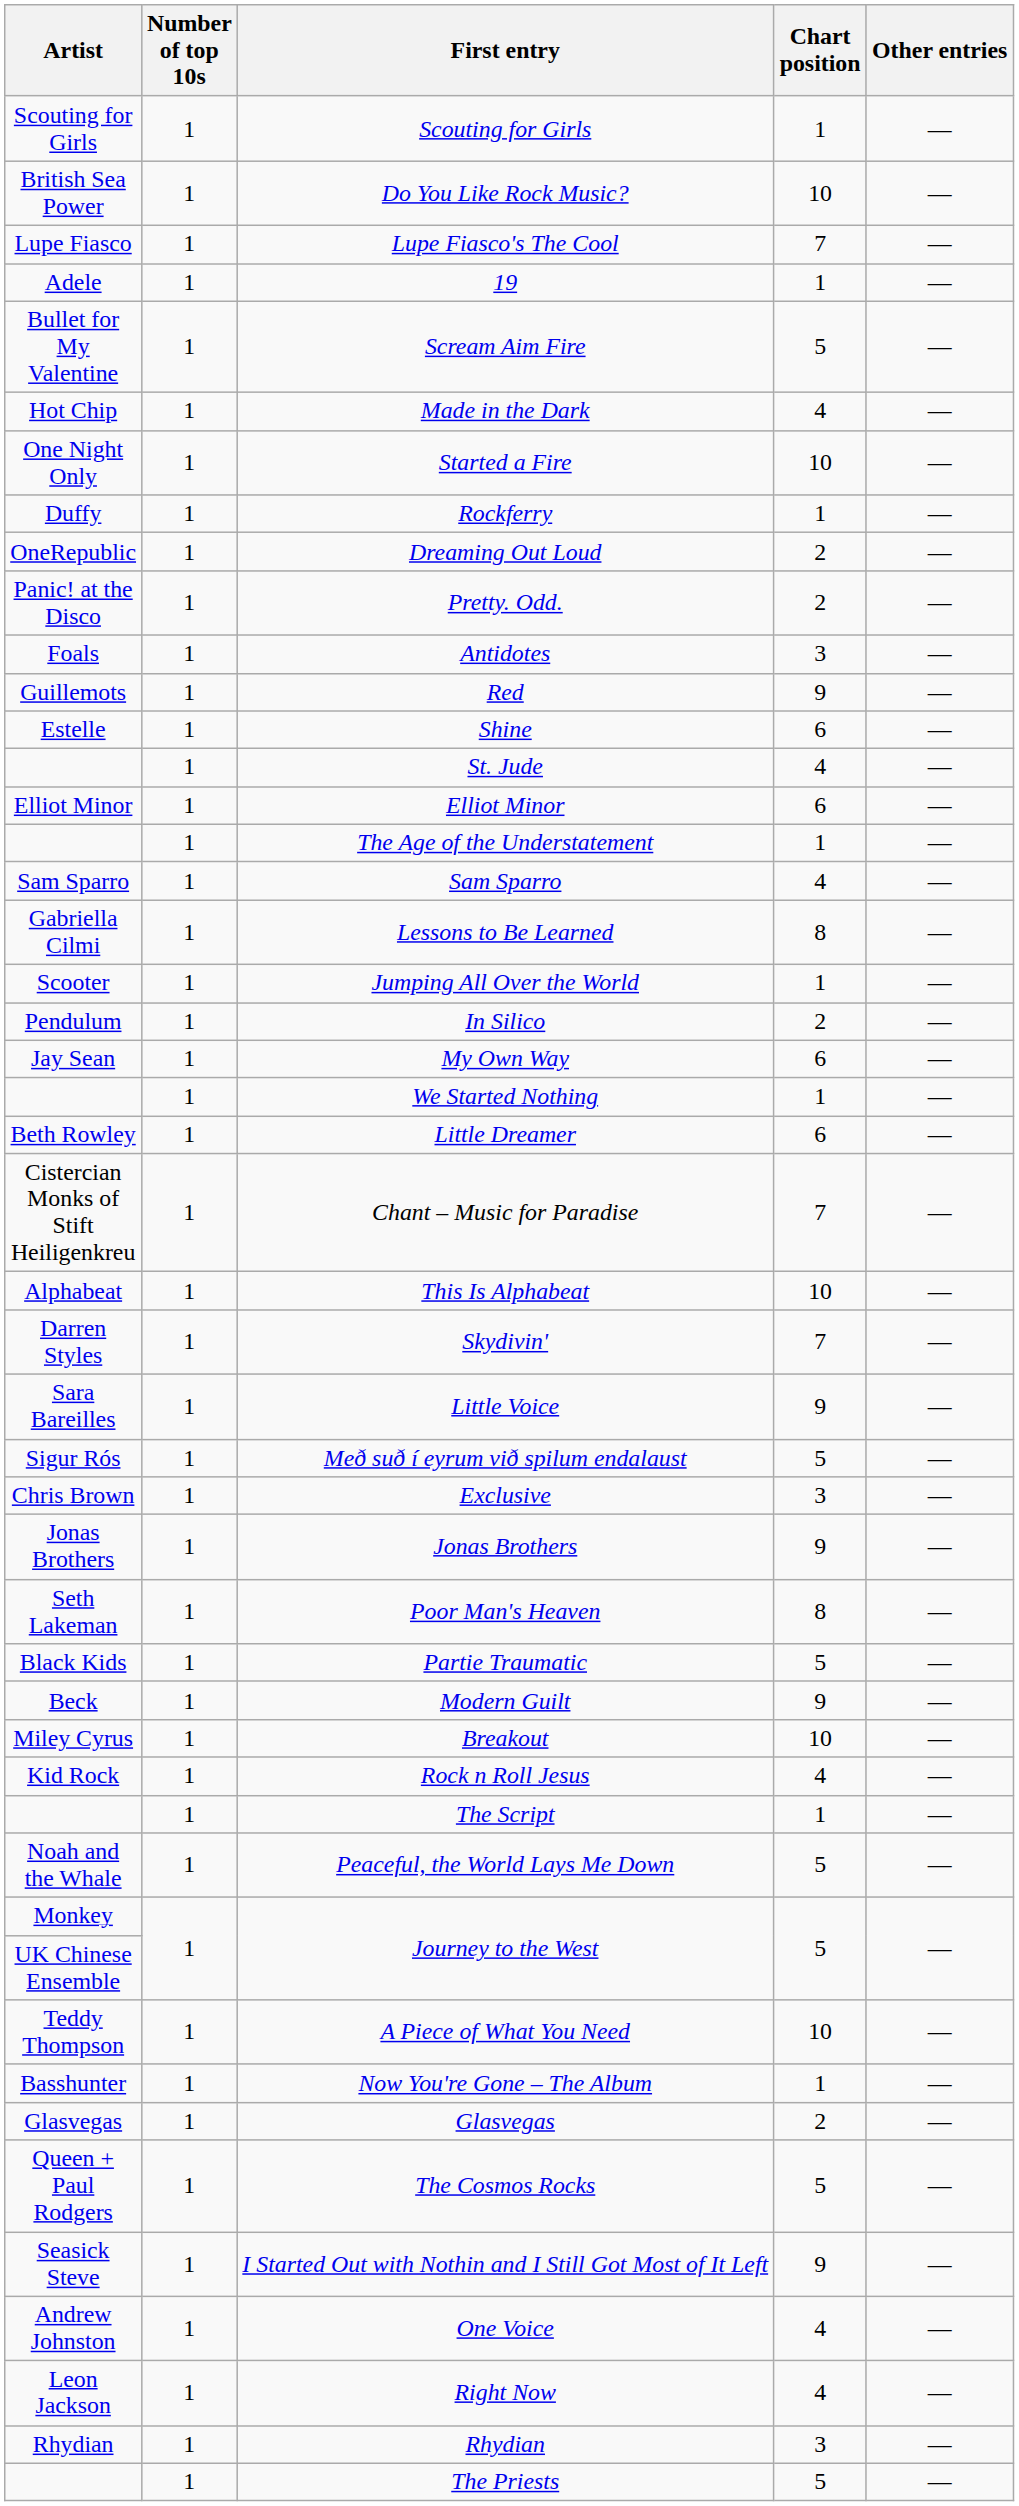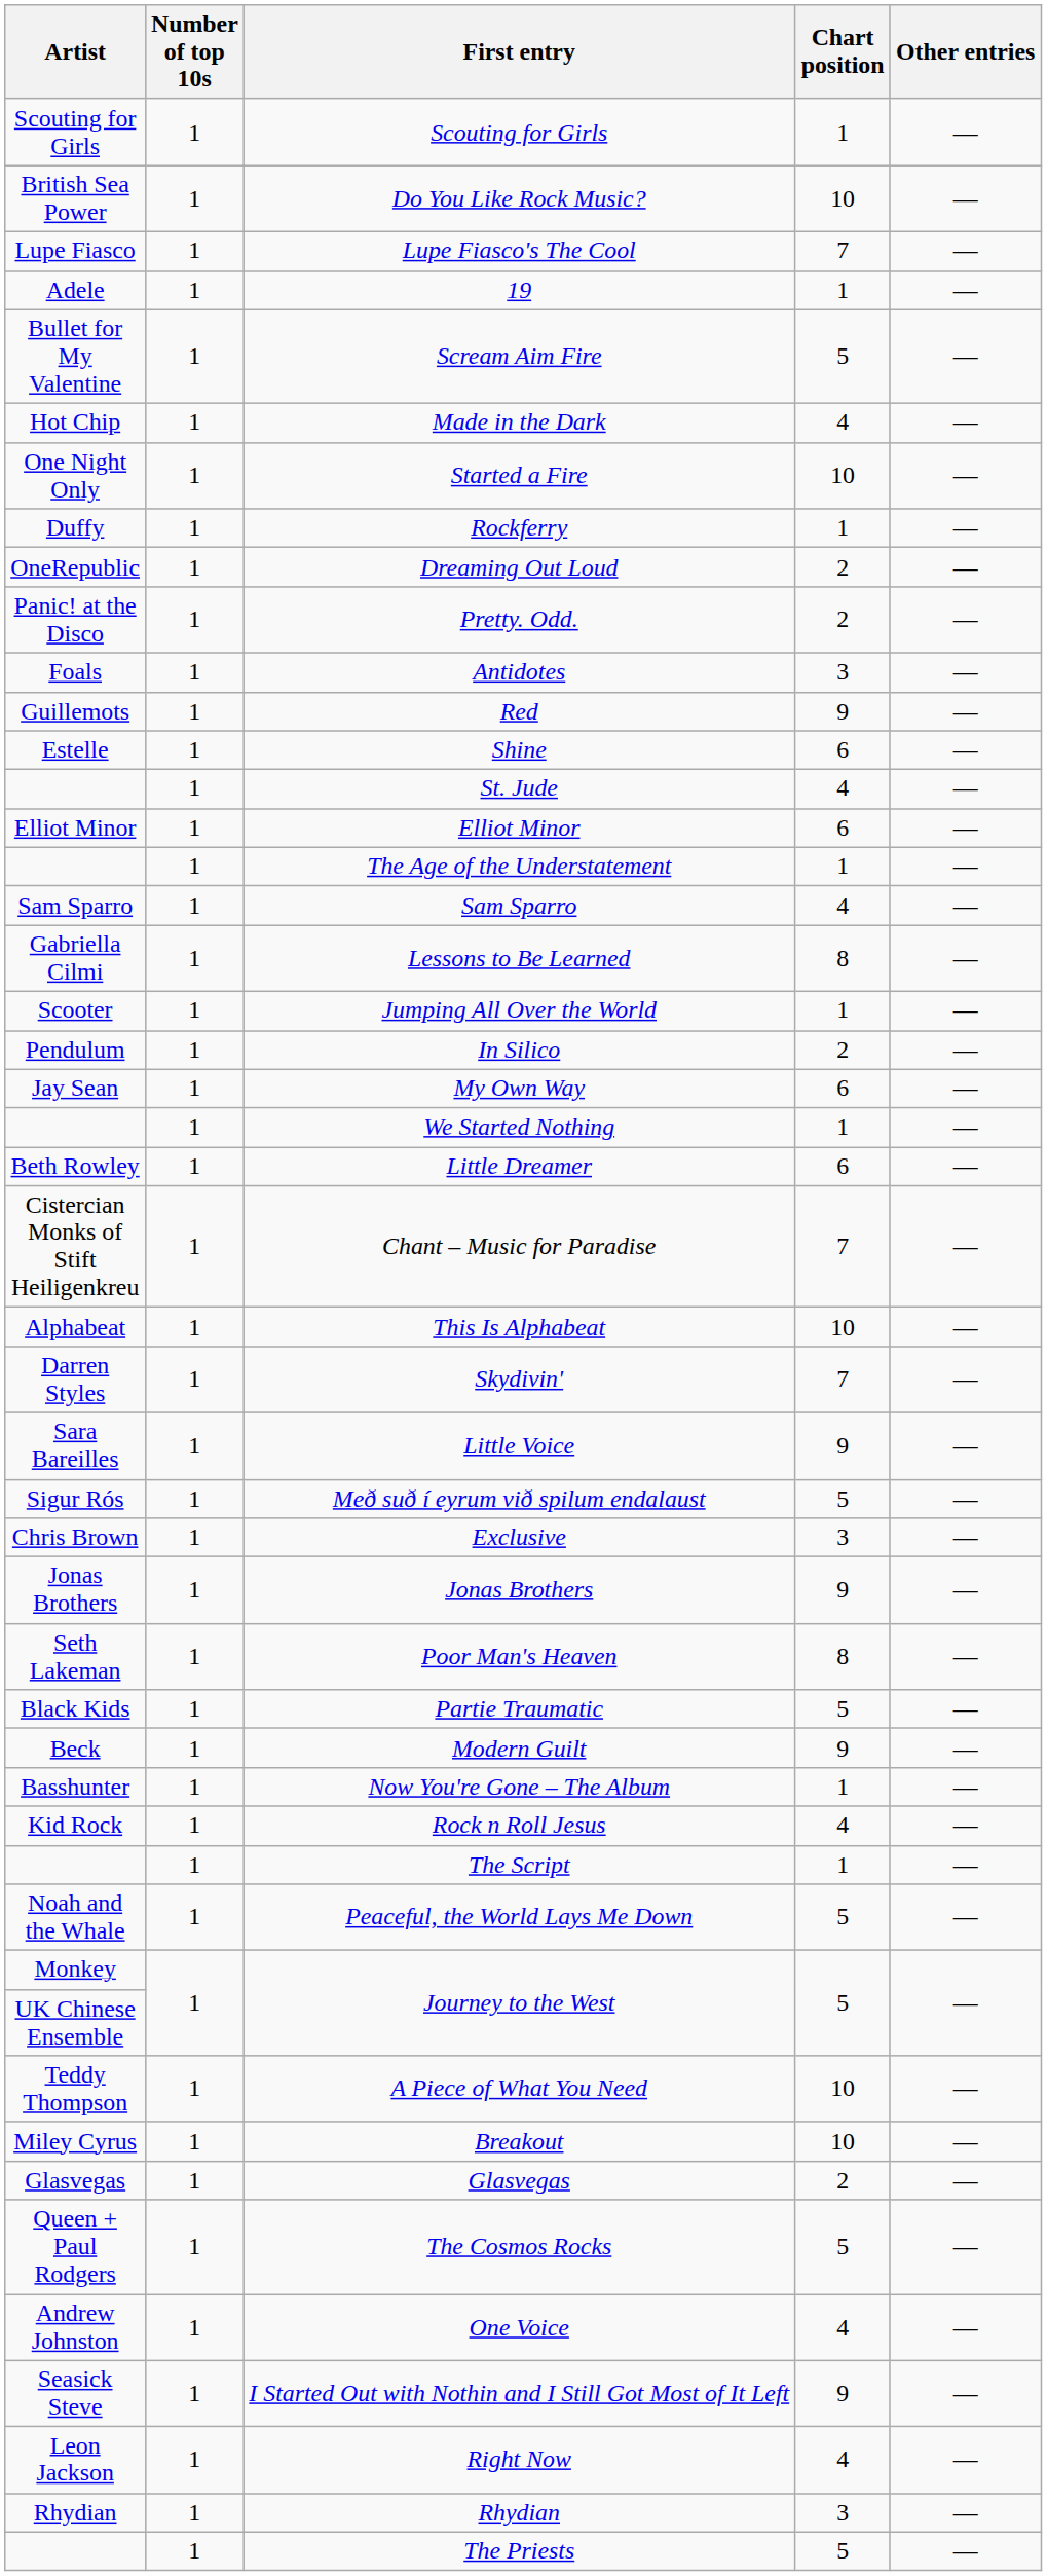rows swapped: Now You're Gone – The Album <-> Breakout
rows swapped: One Voice <-> I Started Out with Nothin and I Still Got Most of It Left
